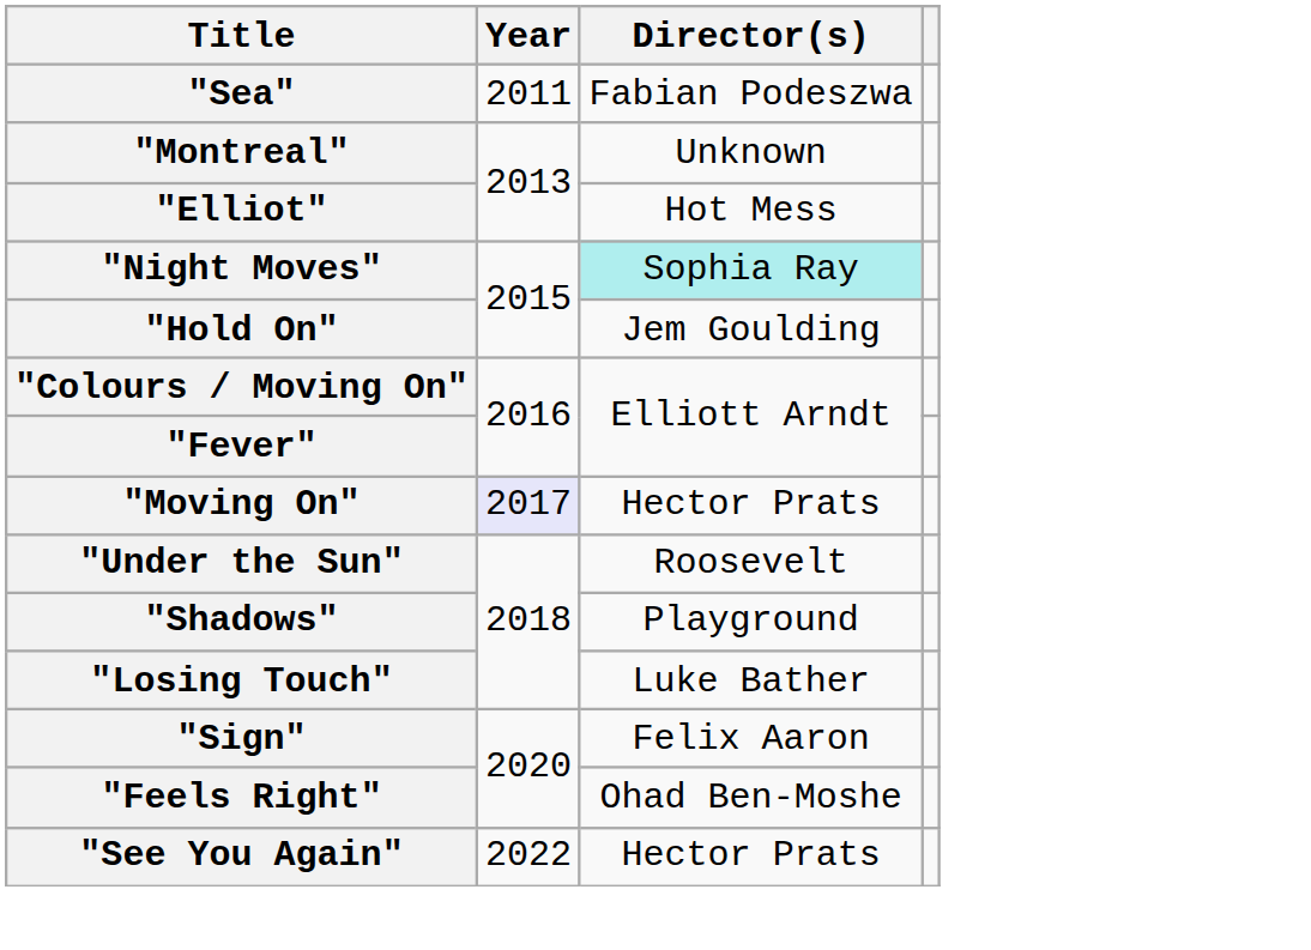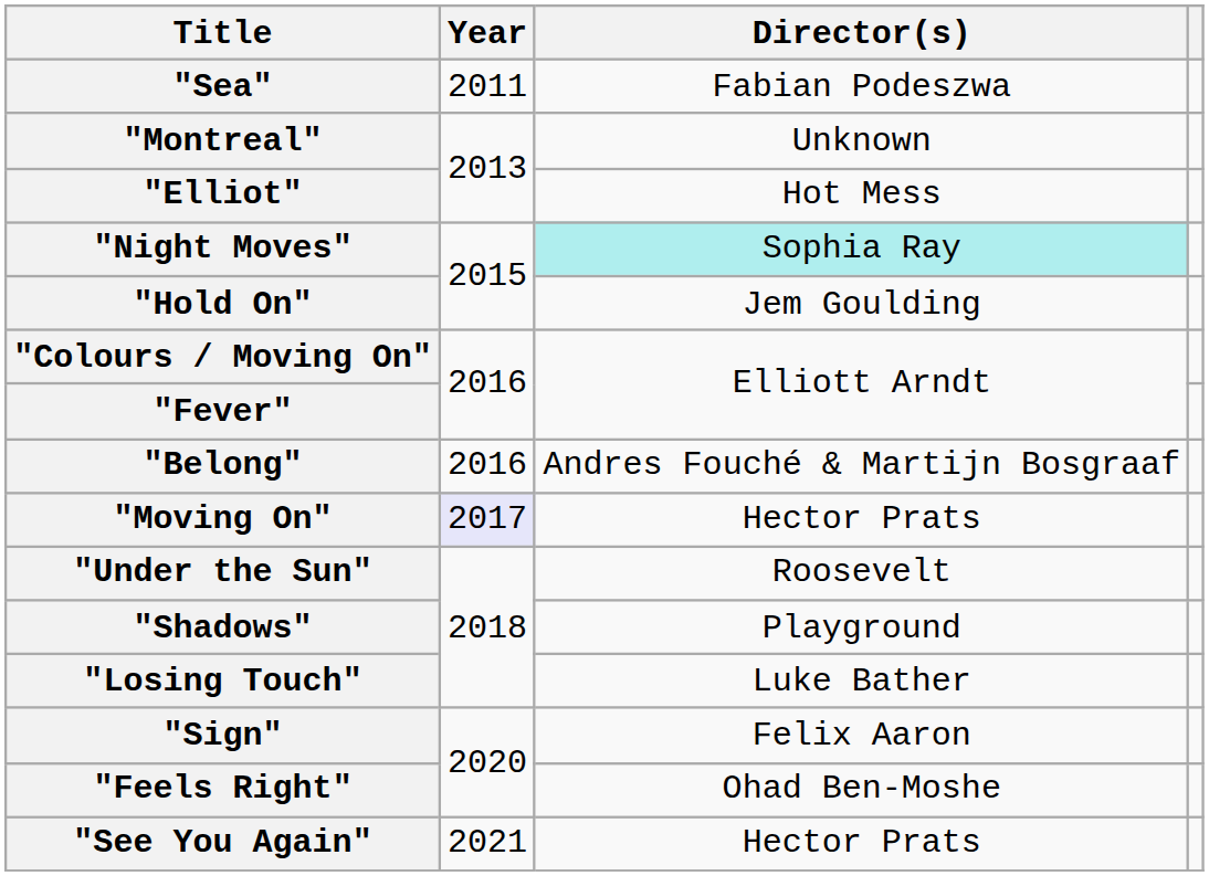+ row: "Belong" | 2016 | Andres Fouché & Martijn Bosgraaf
"See You Again" | Year: 2022 -> 2021
